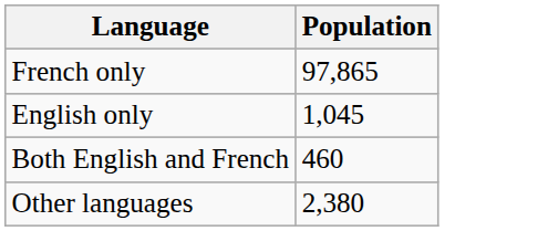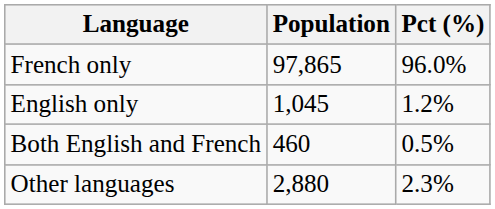+ column: Pct (%) | 96.0% | 1.2% | 0.5% | 2.3%
Other languages | Population: 2,380 -> 2,880
